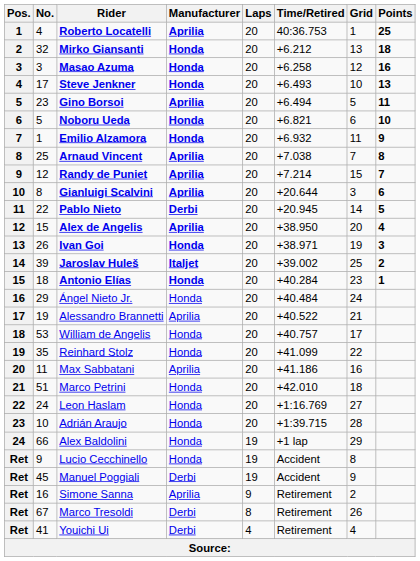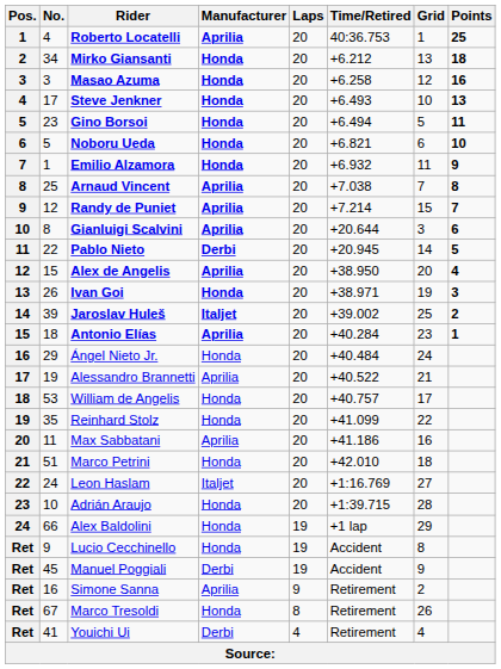Mirko Giansanti | No.: 32 -> 34
Gino Borsoi | Manufacturer: Aprilia -> Honda
Antonio Elías | Manufacturer: Honda -> Aprilia
Leon Haslam | Manufacturer: Honda -> Italjet
Marco Tresoldi | Manufacturer: Derbi -> Honda
